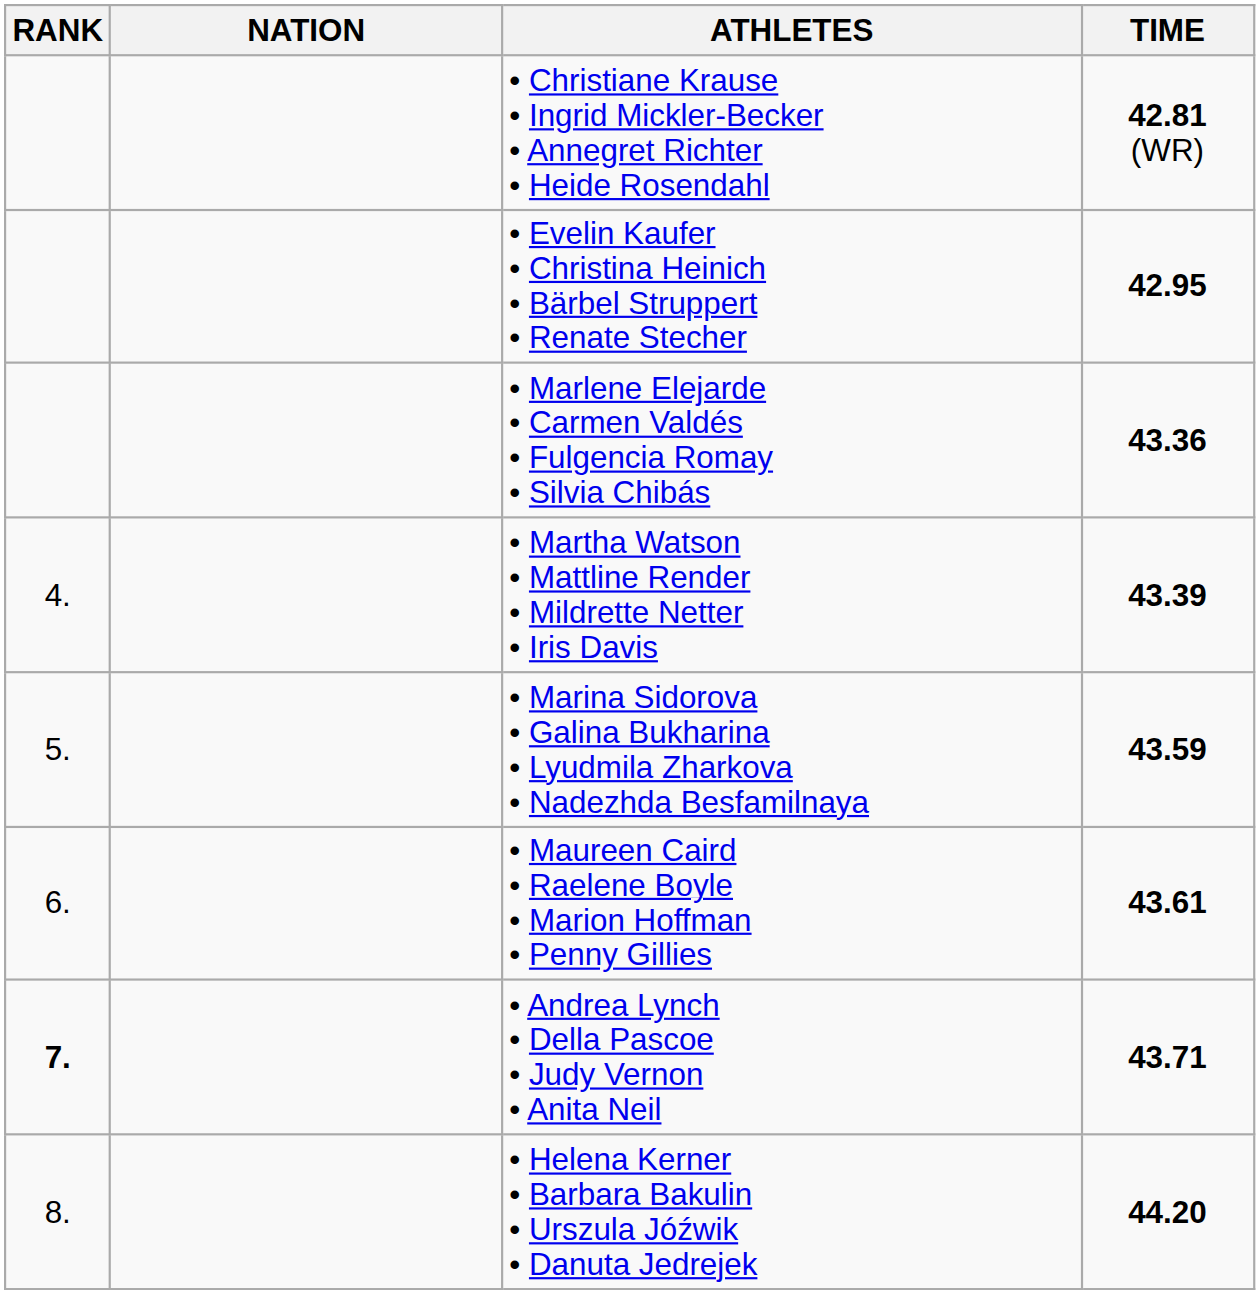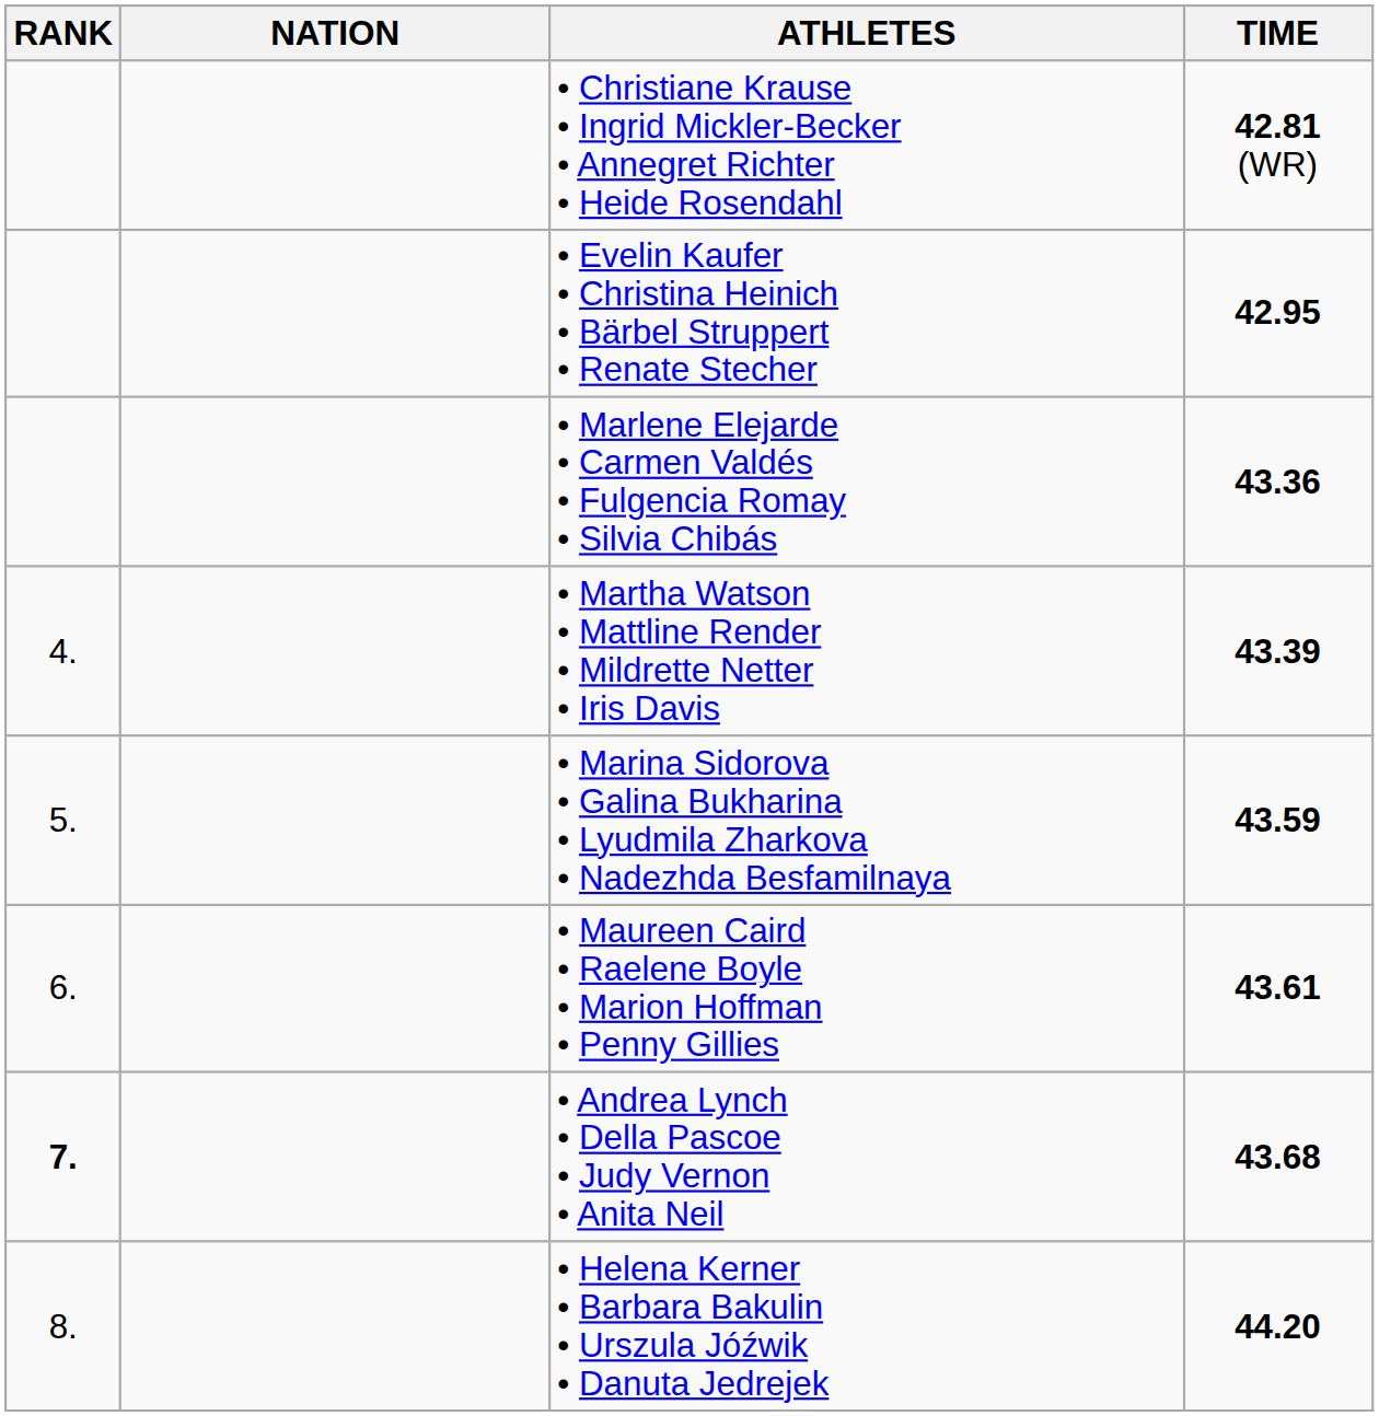• Andrea Lynch • Della Pascoe • Judy Vernon • Anita Neil | TIME: 43.71 -> 43.68
